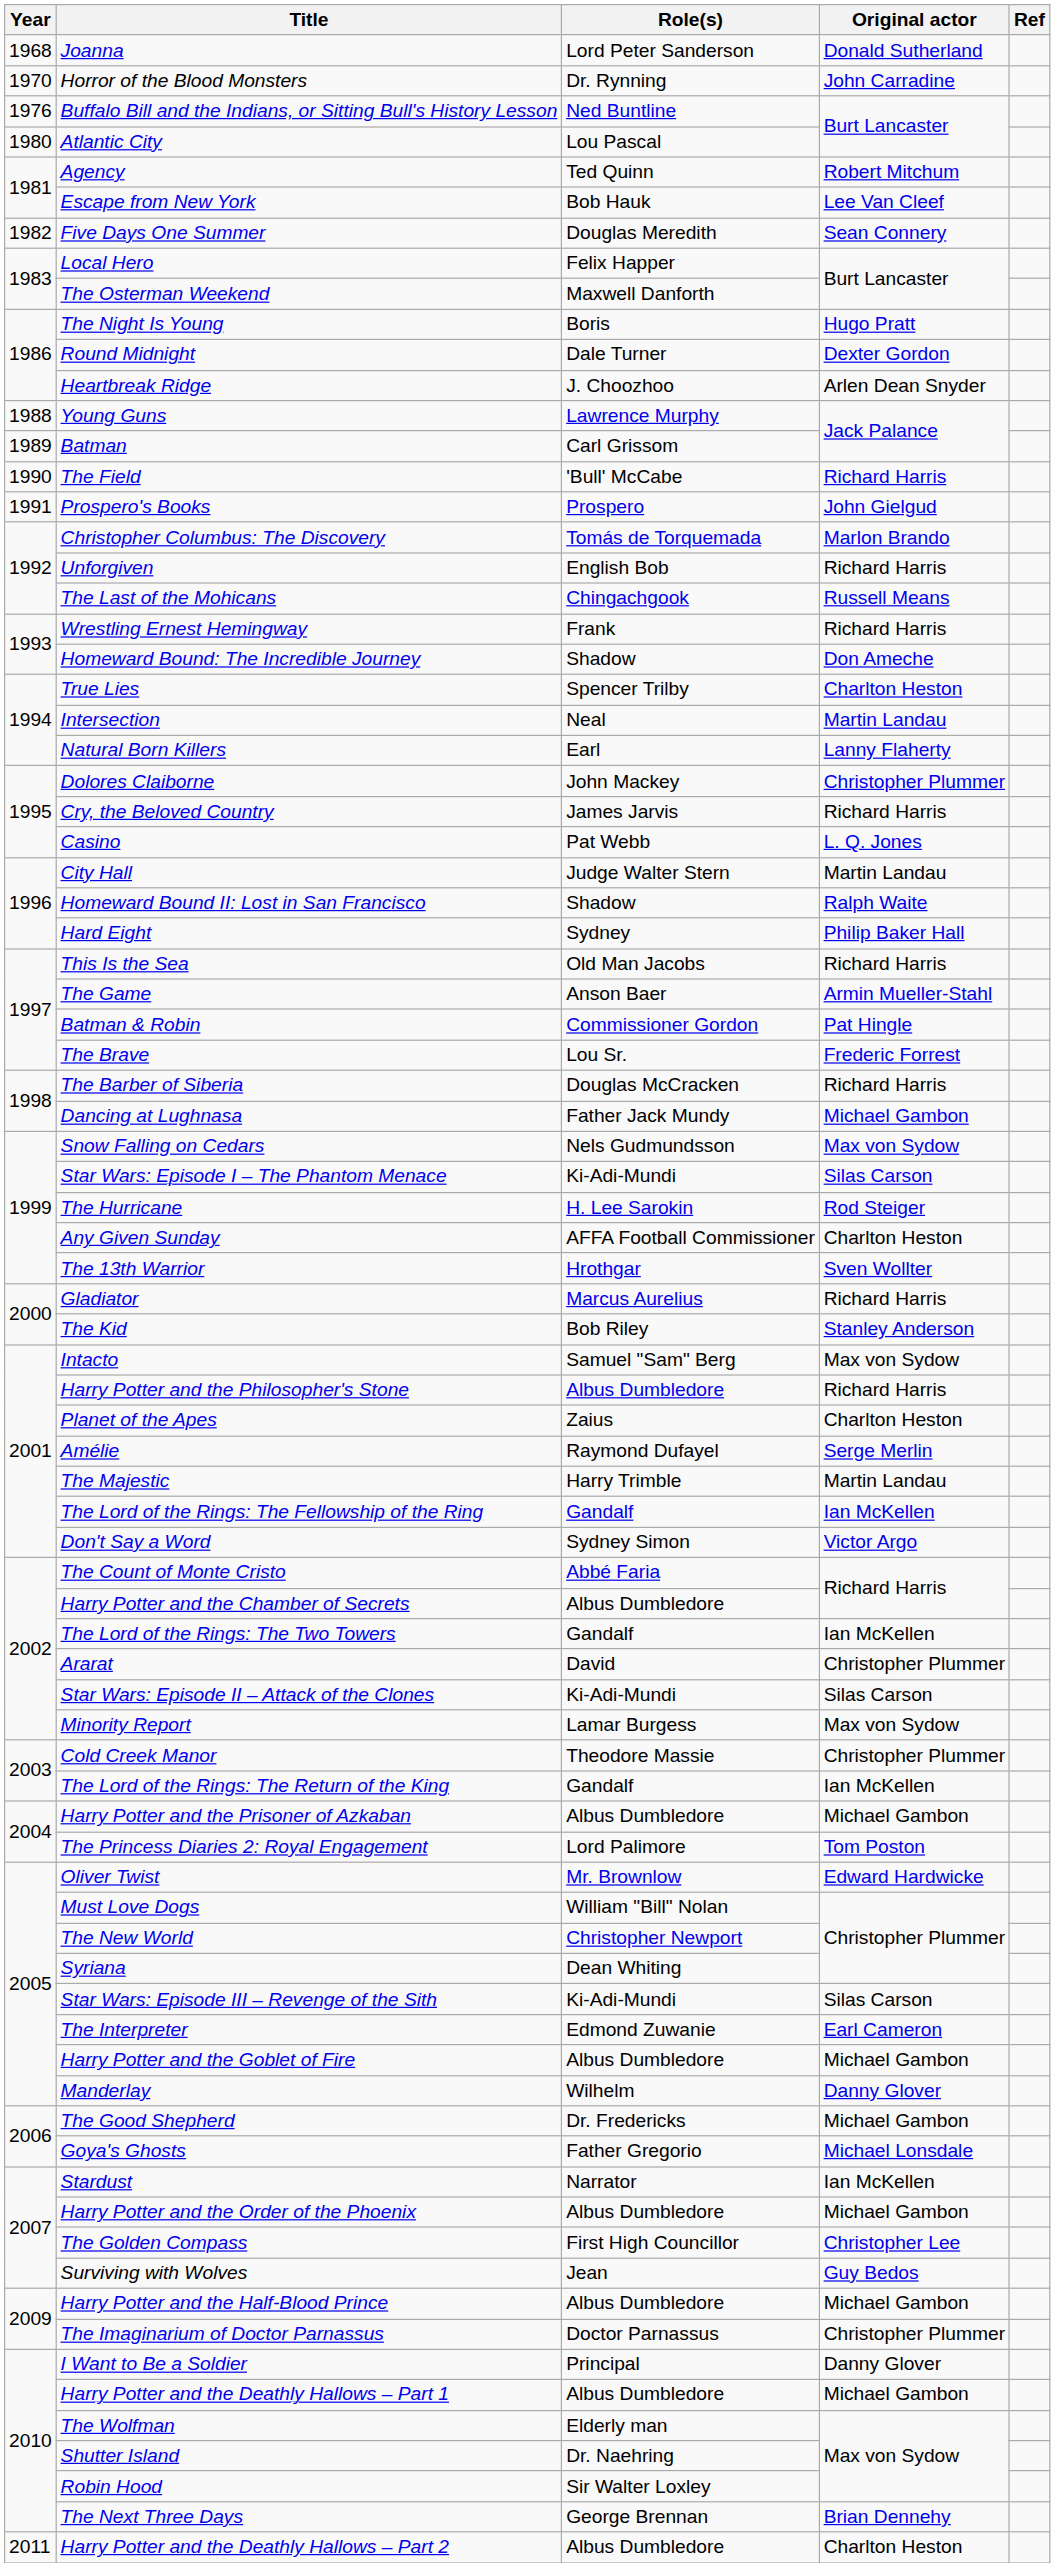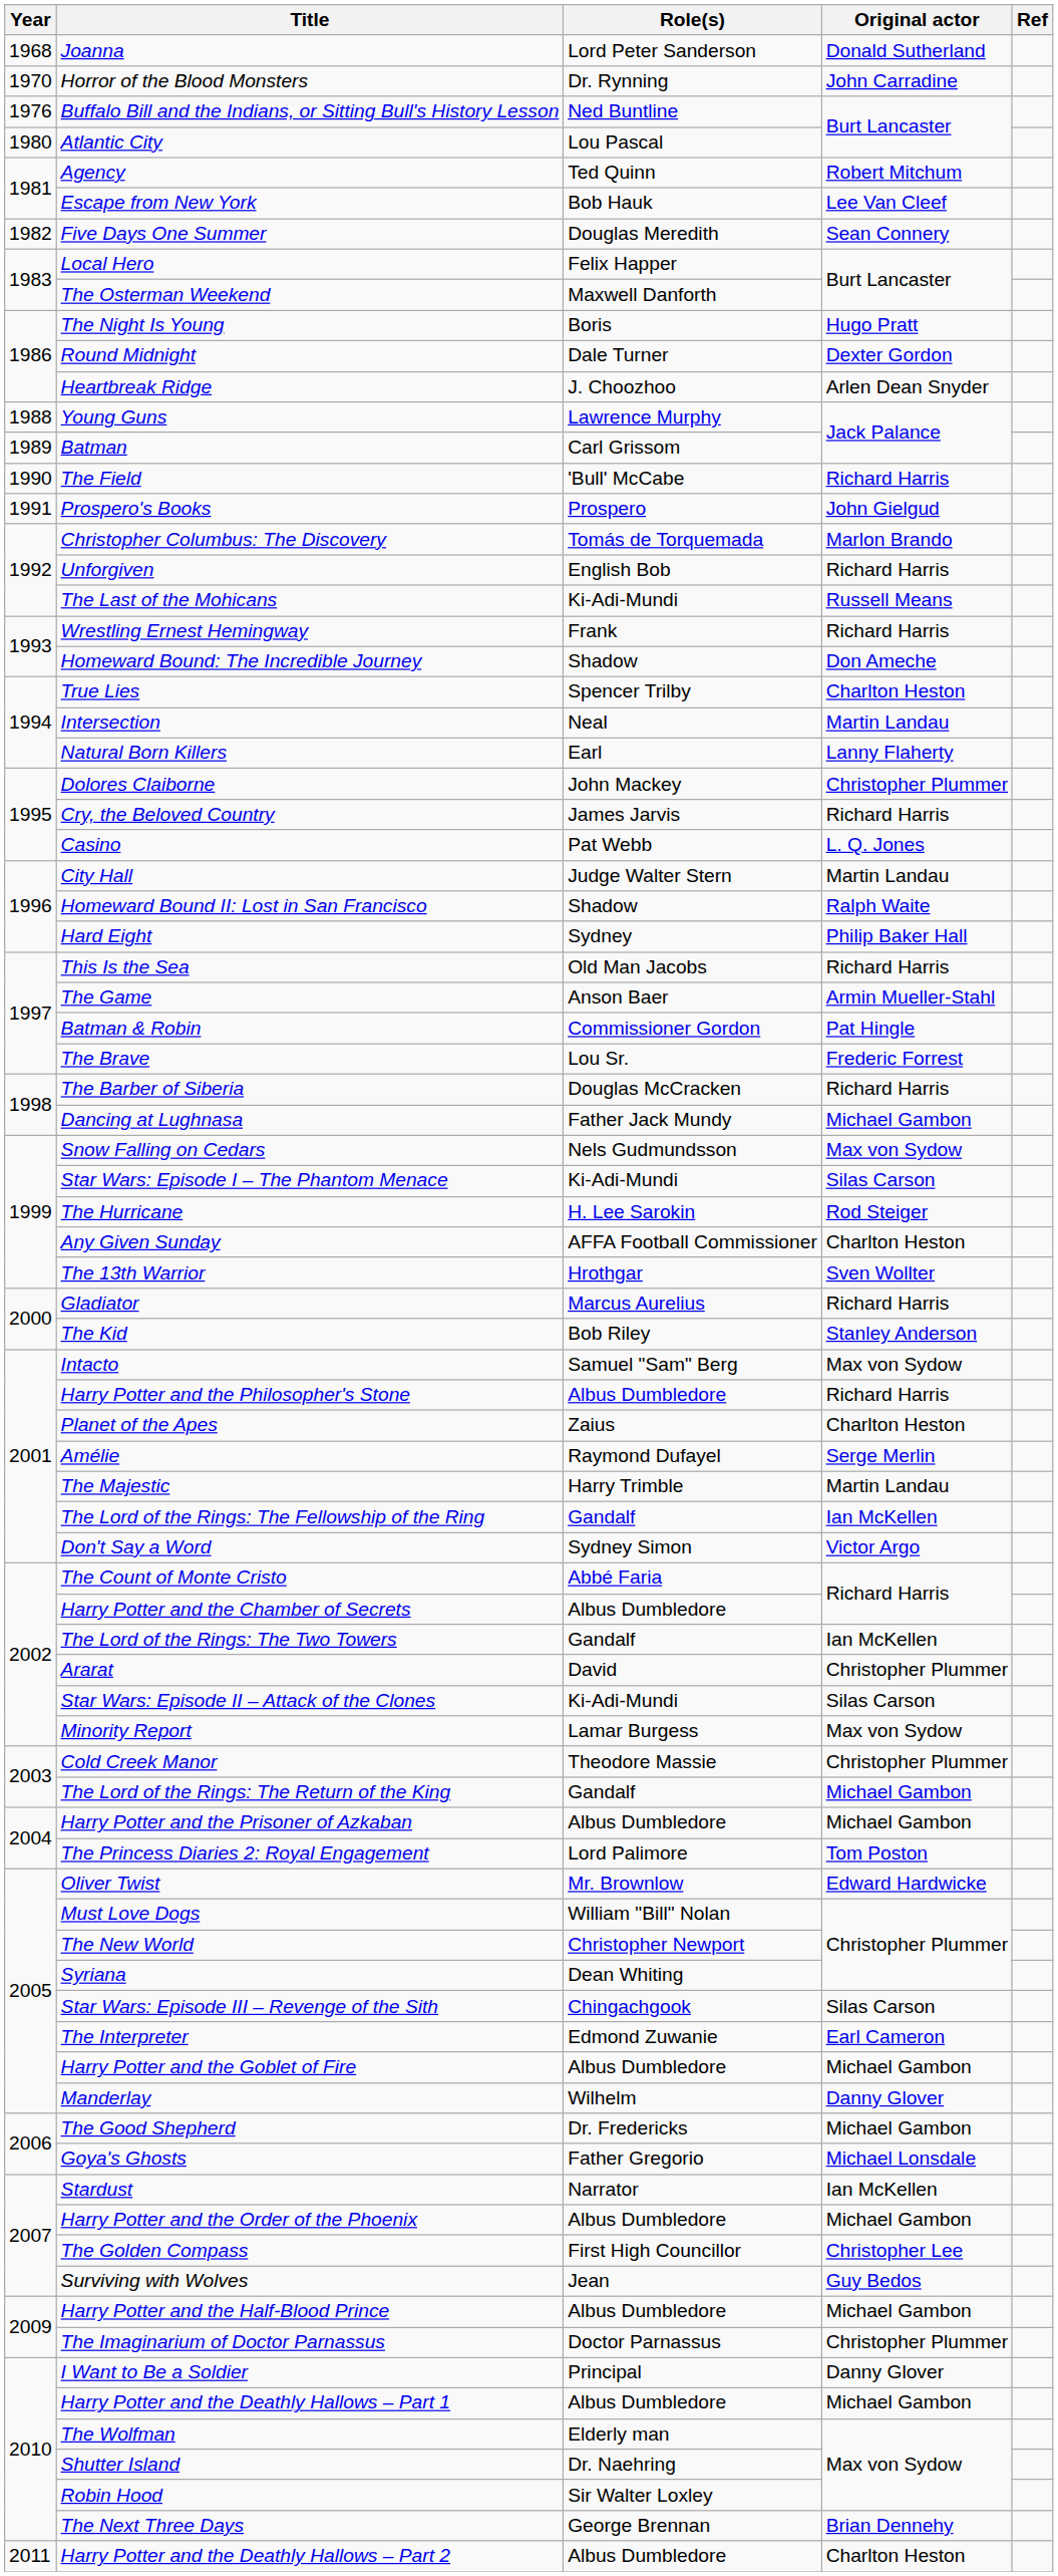The Last of the Mohicans | Role(s): Chingachgook -> Ki-Adi-Mundi
The Lord of the Rings: The Return of the King | Original actor: Ian McKellen -> Michael Gambon
Star Wars: Episode III – Revenge of the Sith | Role(s): Ki-Adi-Mundi -> Chingachgook
